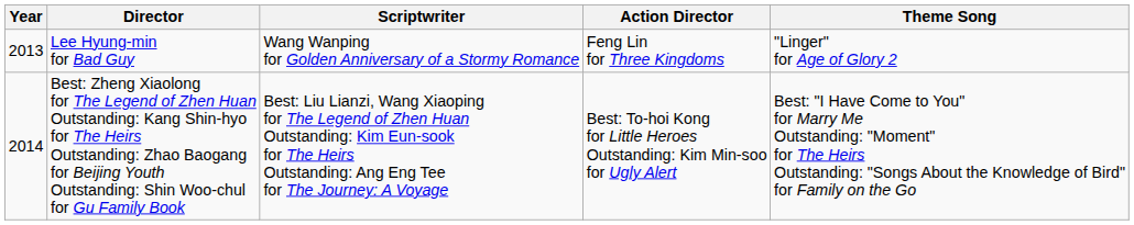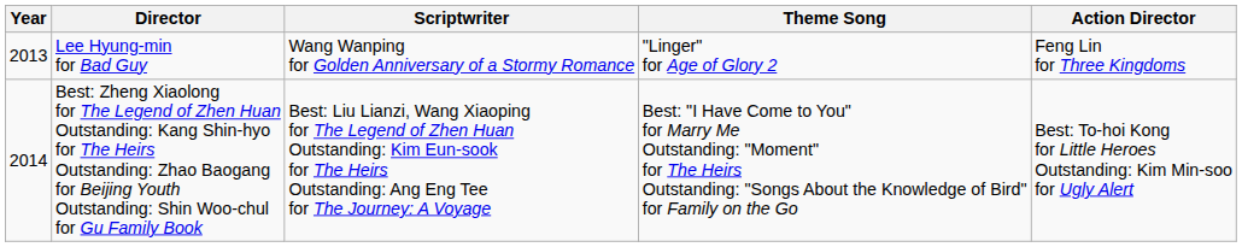columns swapped: Action Director <-> Theme Song
